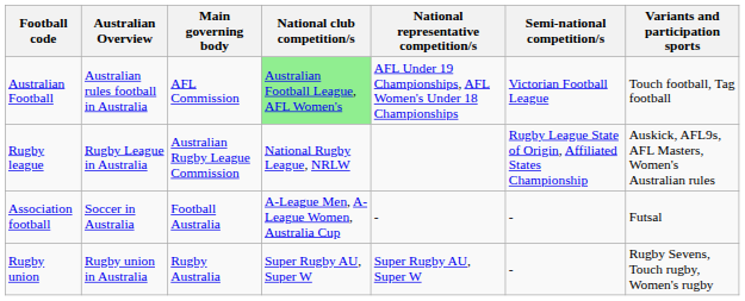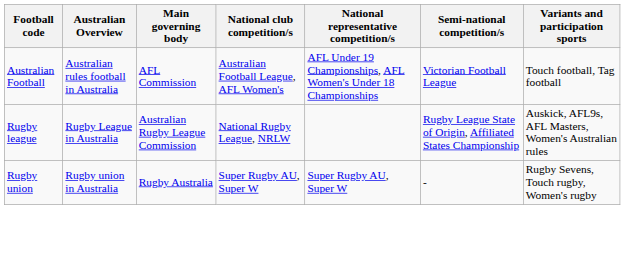Australian Football | National club competition/s: lightgreen background -> no background
- row: Association football | Soccer in Australia | Football Australia | A-League Men, A-League Women, Australia Cup | - | - | Futsal
